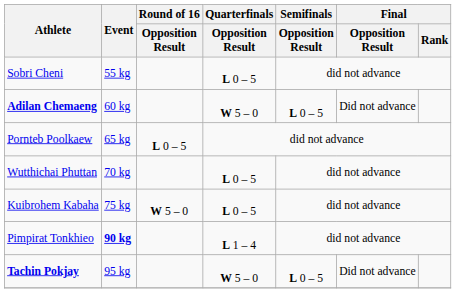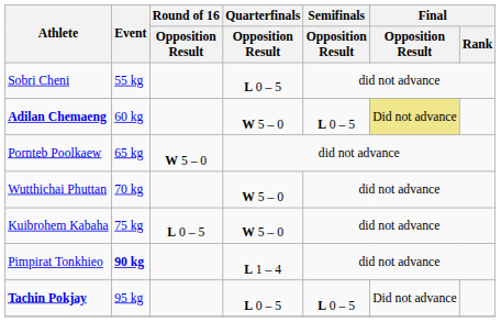Adilan Chemaeng | Final / Opposition Result: no background -> khaki background
Pornteb Poolkaew | Round of 16 / Opposition Result: L 0 – 5 -> W 5 – 0
Wutthichai Phuttan | Quarterfinals / Opposition Result: L 0 – 5 -> W 5 – 0
Kuibrohem Kabaha | Round of 16 / Opposition Result: W 5 – 0 -> L 0 – 5
Kuibrohem Kabaha | Quarterfinals / Opposition Result: L 0 – 5 -> W 5 – 0
Tachin Pokjay | Quarterfinals / Opposition Result: W 5 – 0 -> L 0 – 5
